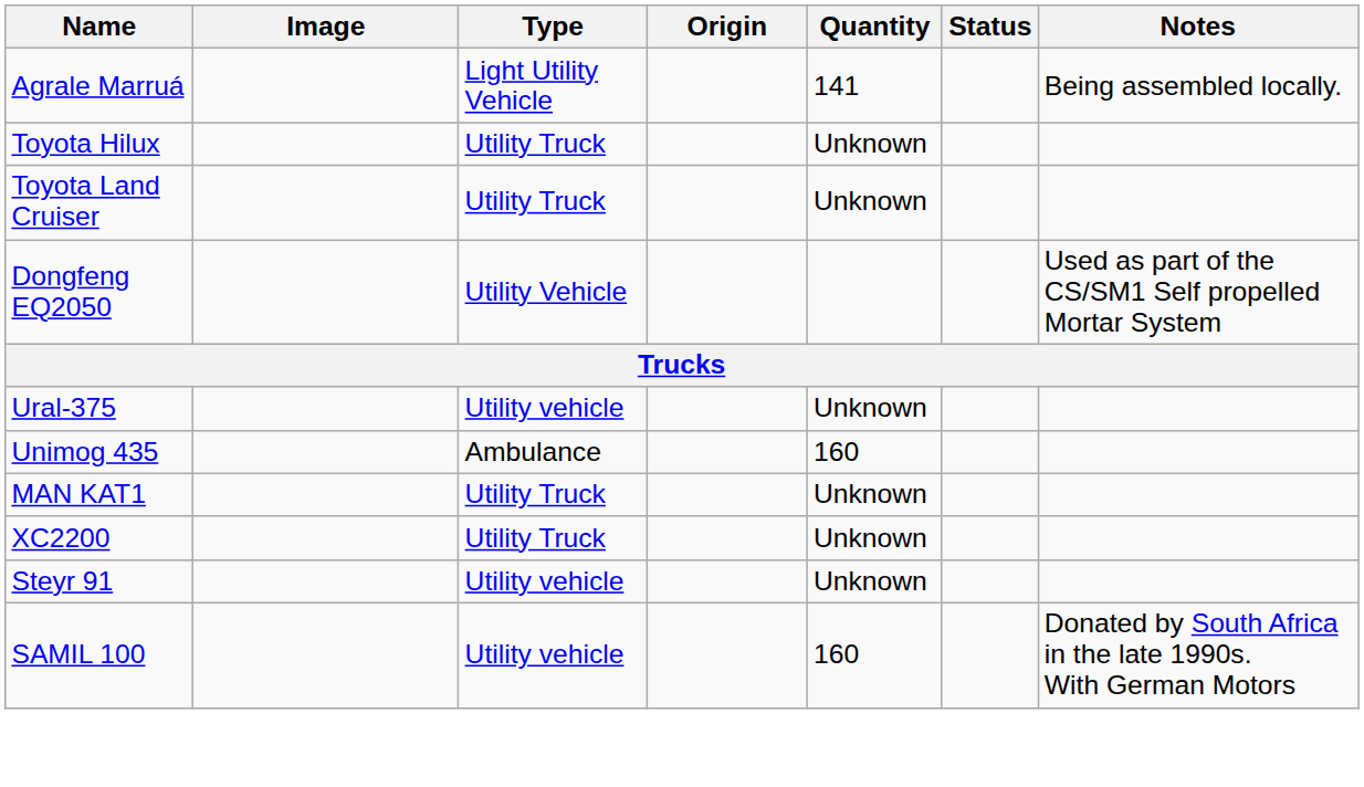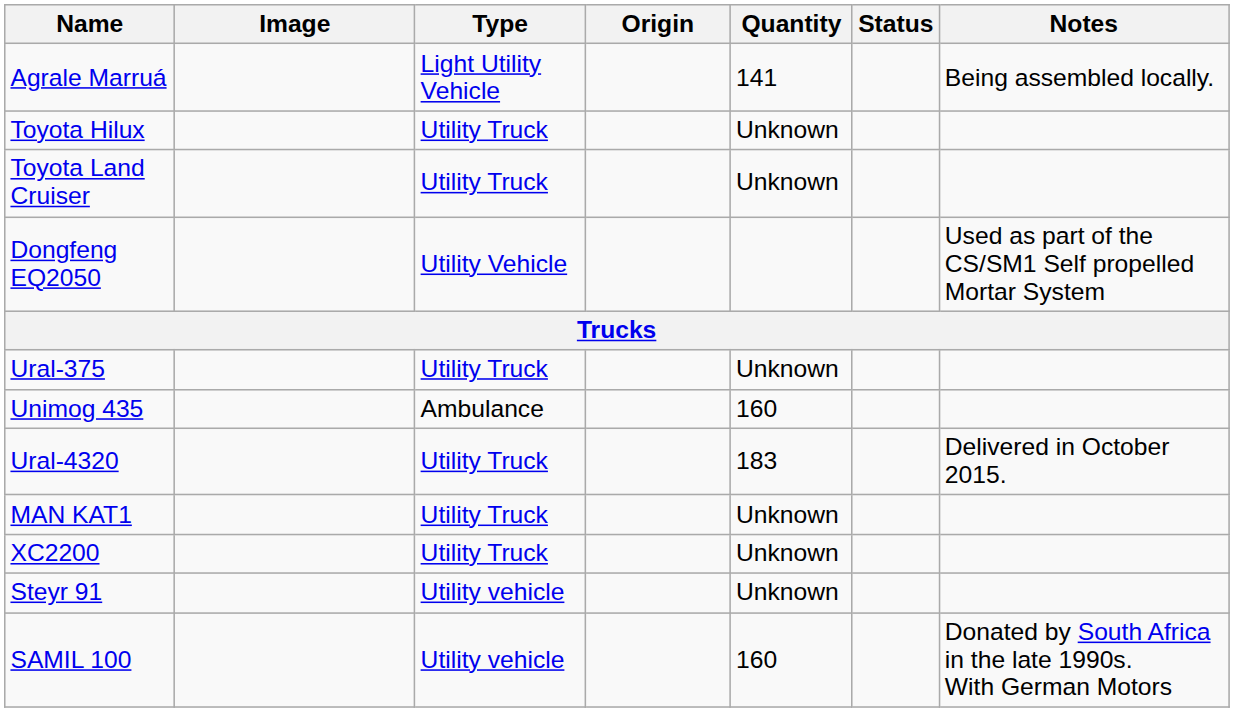Ural-375 | Type: Utility vehicle -> Utility Truck
+ row: Ural-4320 | Utility Truck | 183 | Delivered in October 2015.
